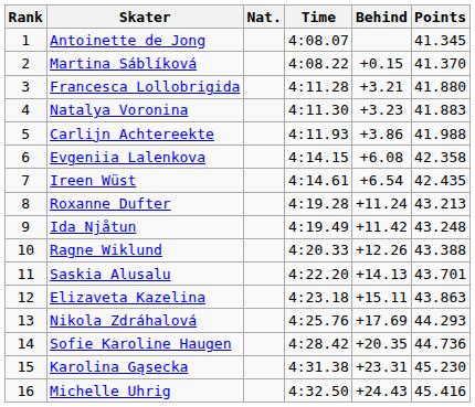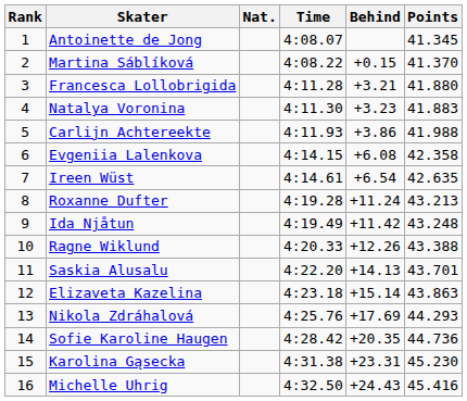Ireen Wüst | Points: 42.435 -> 42.635
Elizaveta Kazelina | Behind: +15.11 -> +15.14
